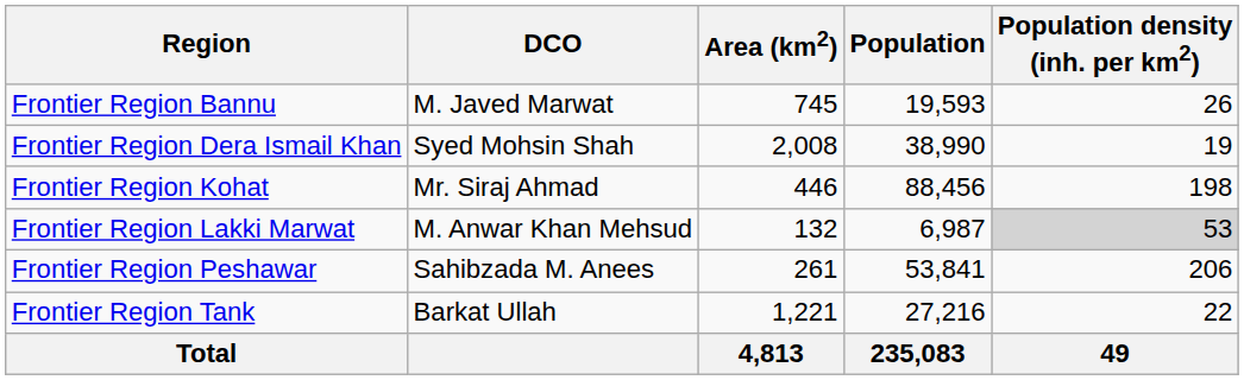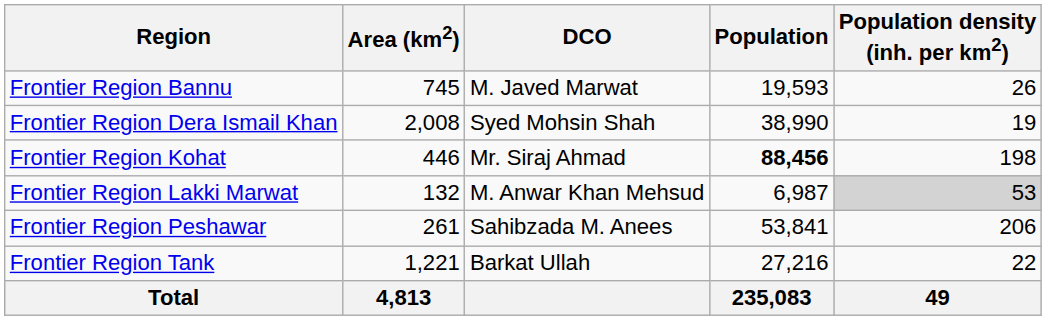columns swapped: DCO <-> Area (km2)
Frontier Region Kohat | Population: normal -> bold
